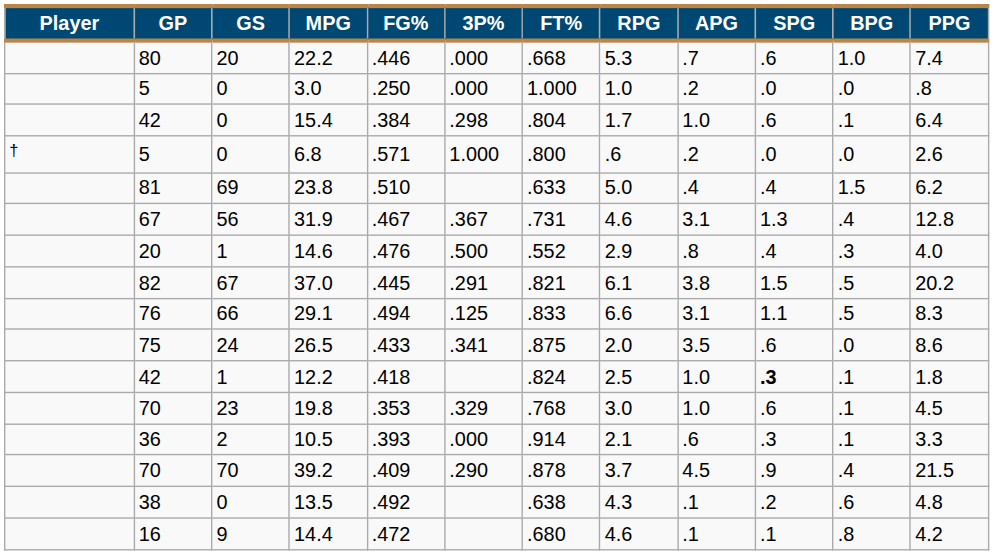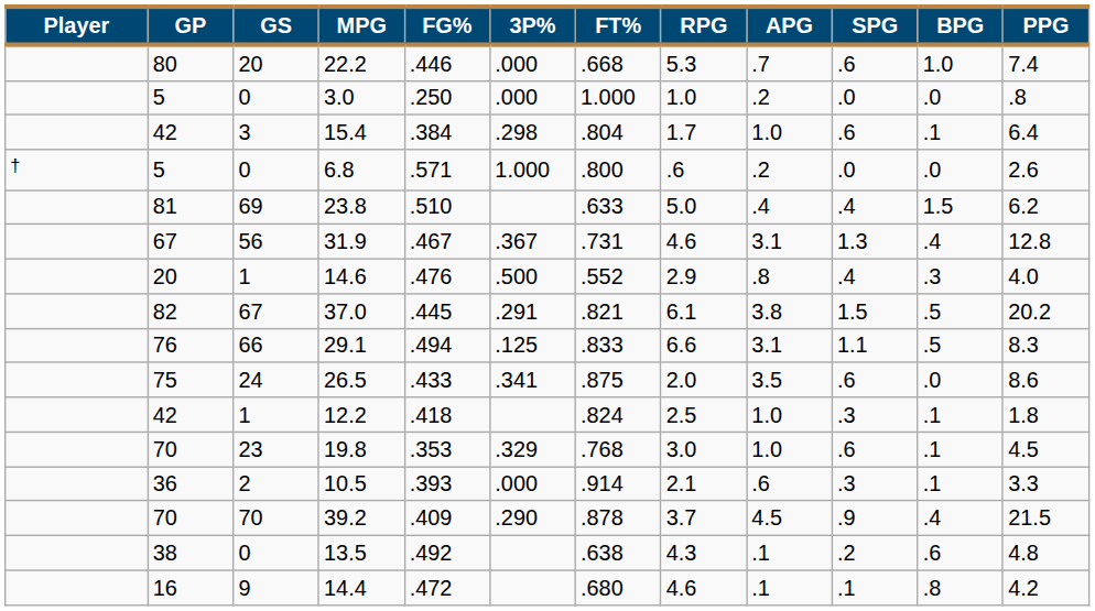15.4 | GS: 0 -> 3
12.2 | SPG: bold -> normal
